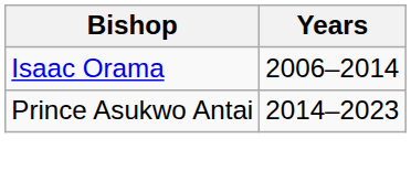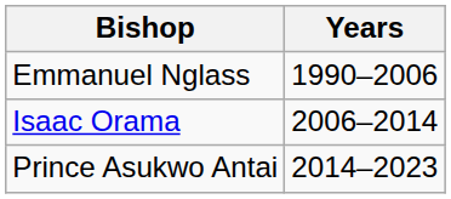+ row: Emmanuel Nglass | 1990–2006
